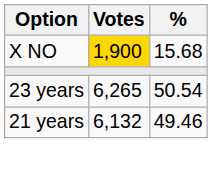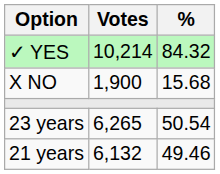+ row: ✓ YES | 10,214 | 84.32
X NO | Votes: gold background -> no background
